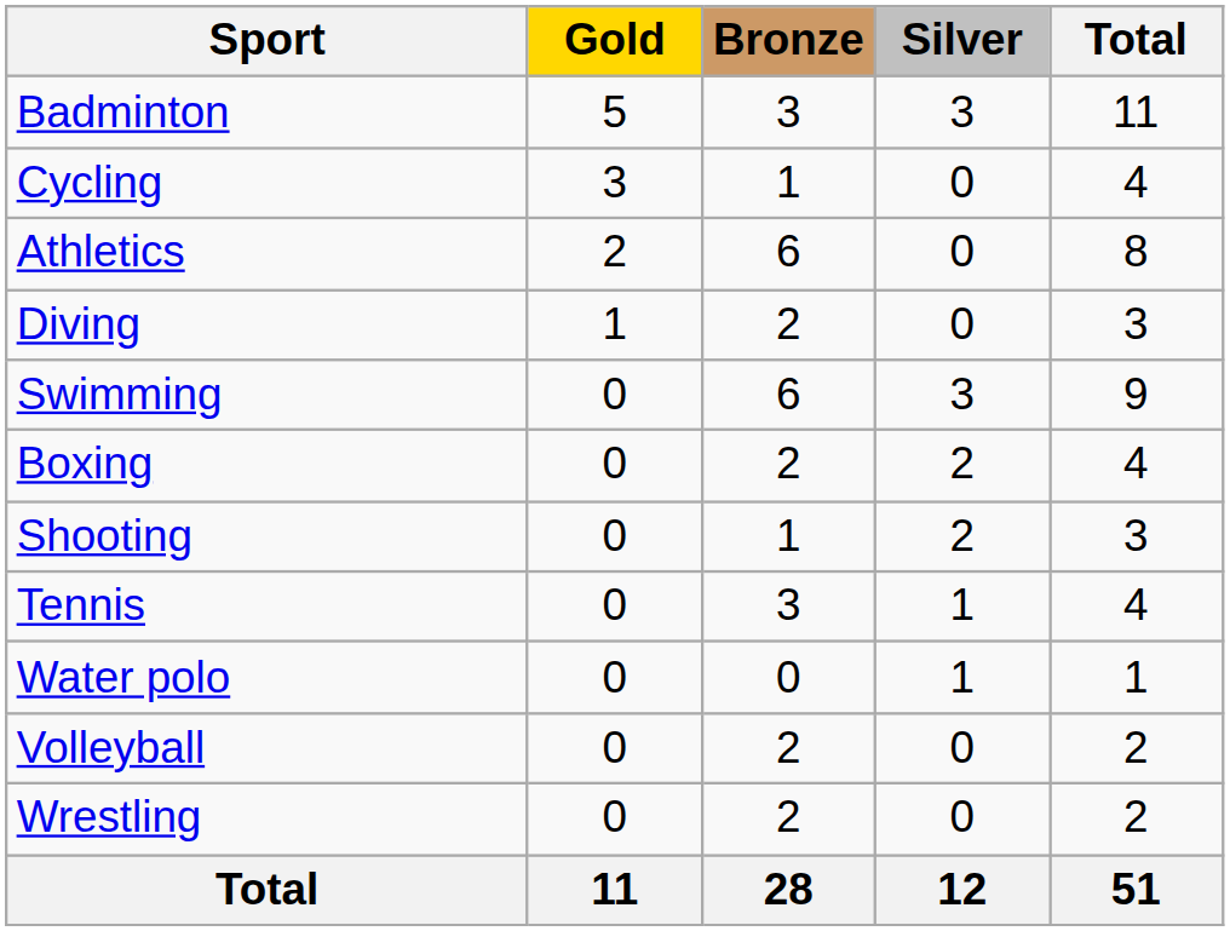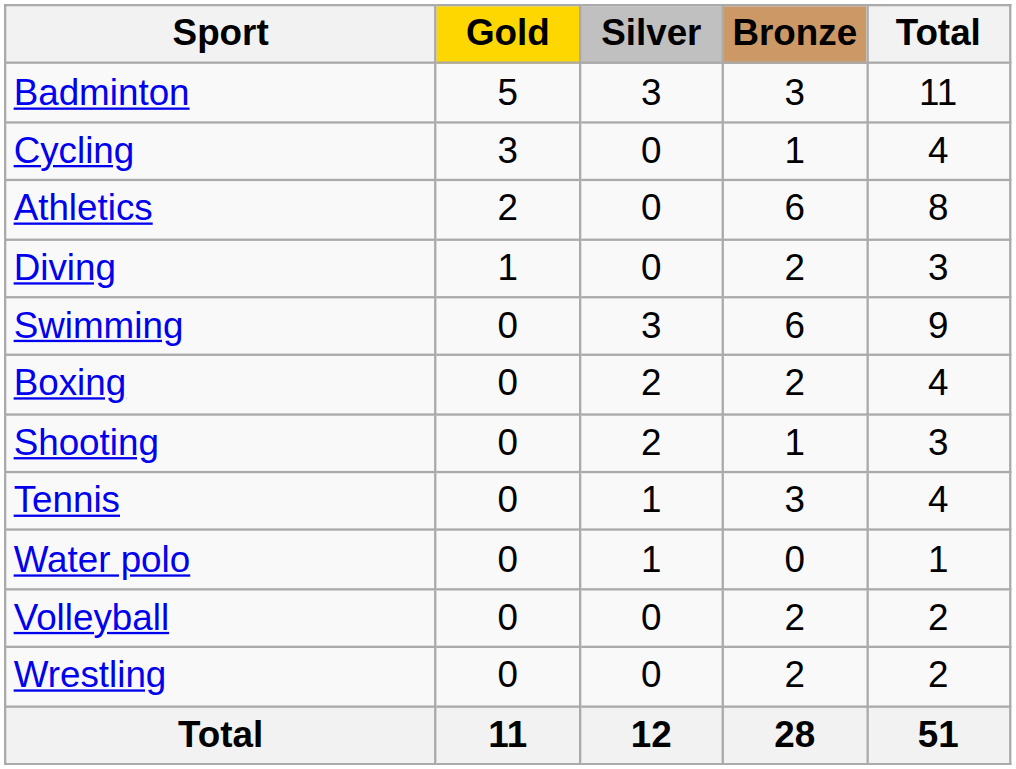columns swapped: Silver <-> Bronze
